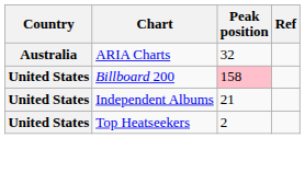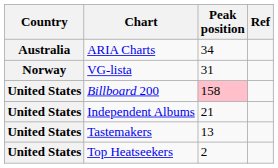ARIA Charts | Peak position: 32 -> 34
+ row: Norway | VG-lista | 31
+ row: United States | Tastemakers | 13
